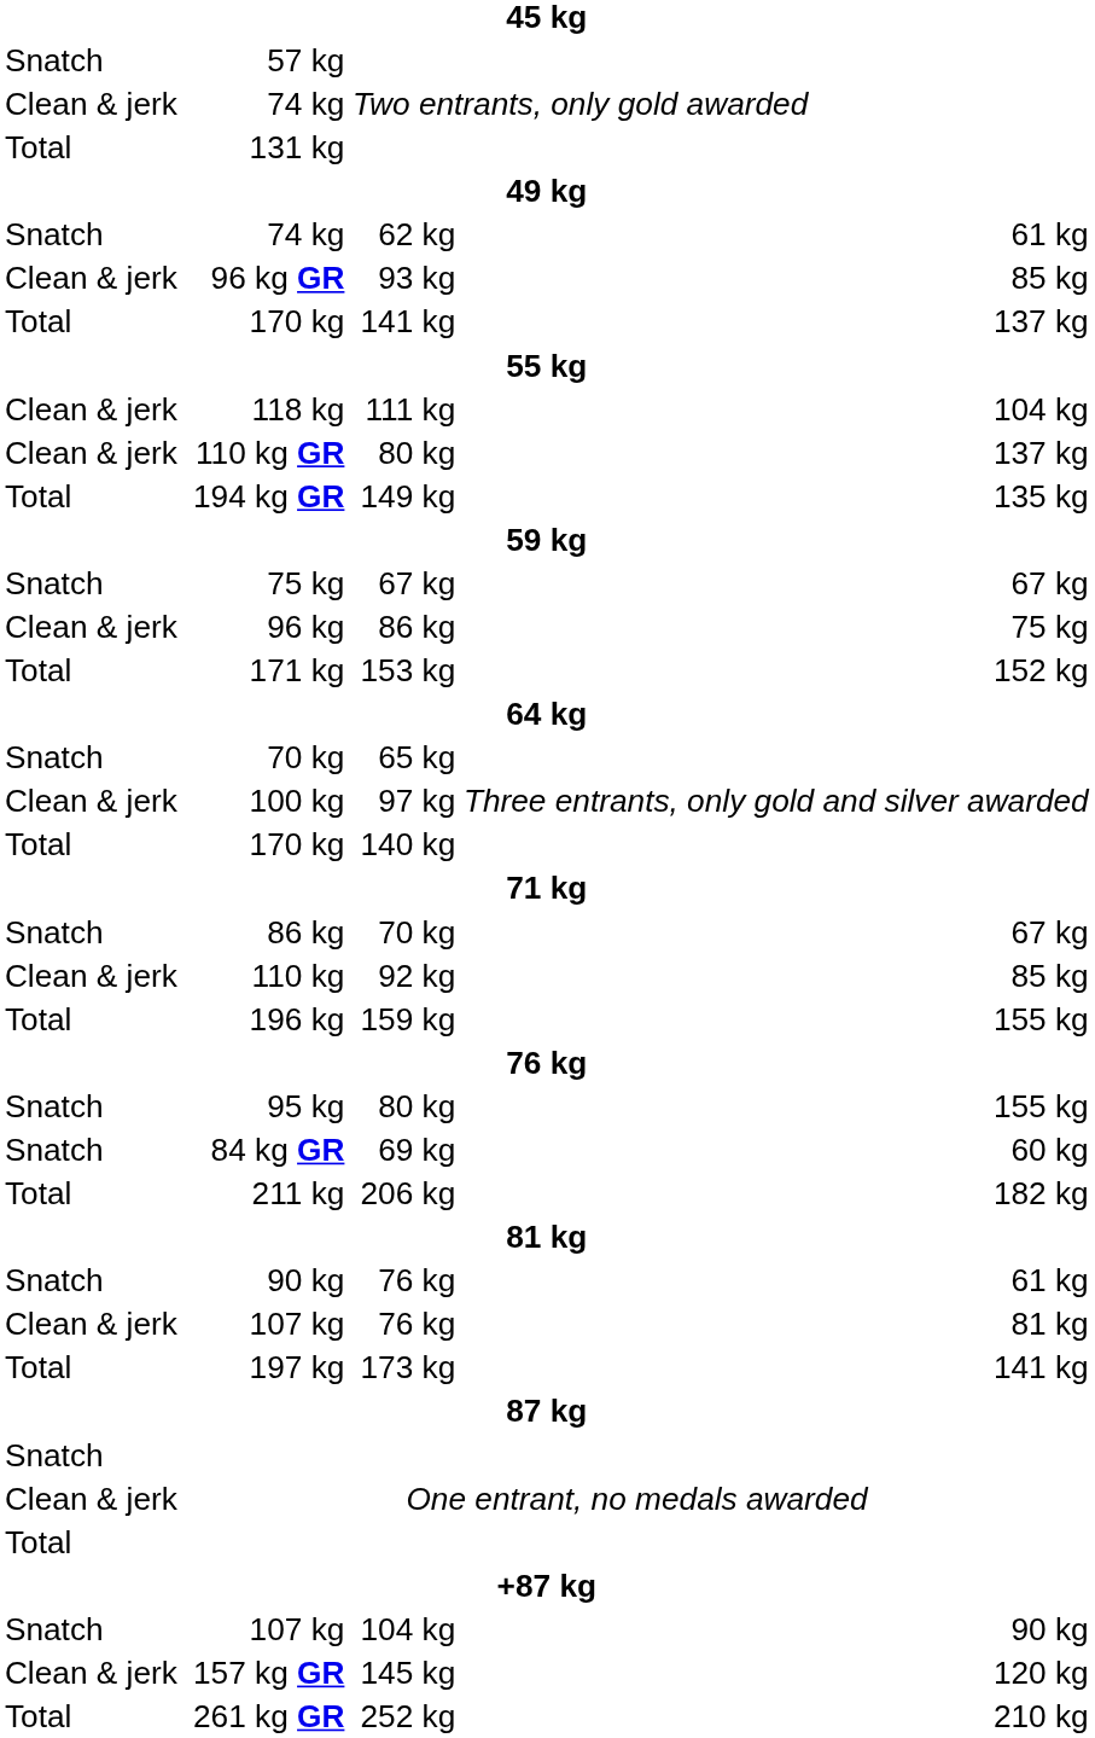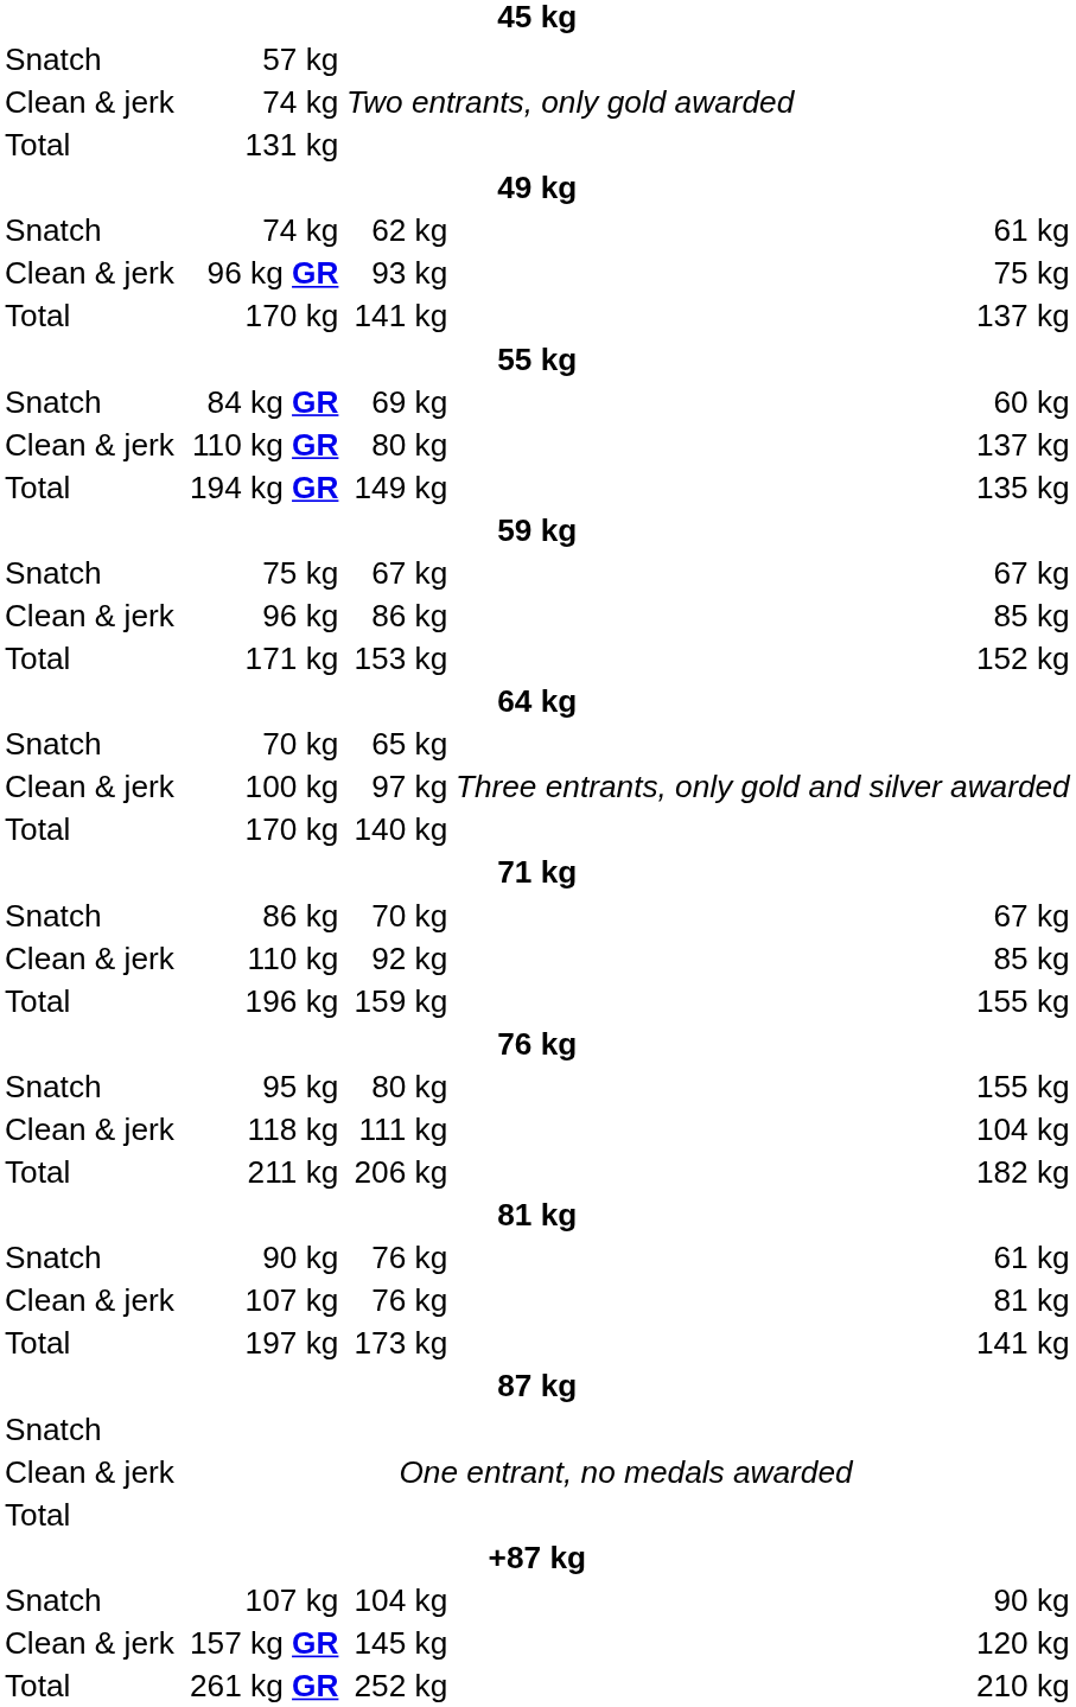96 kg GR | column 7: 85 kg -> 75 kg
rows swapped: 84 kg GR <-> 118 kg
96 kg | column 7: 75 kg -> 85 kg
